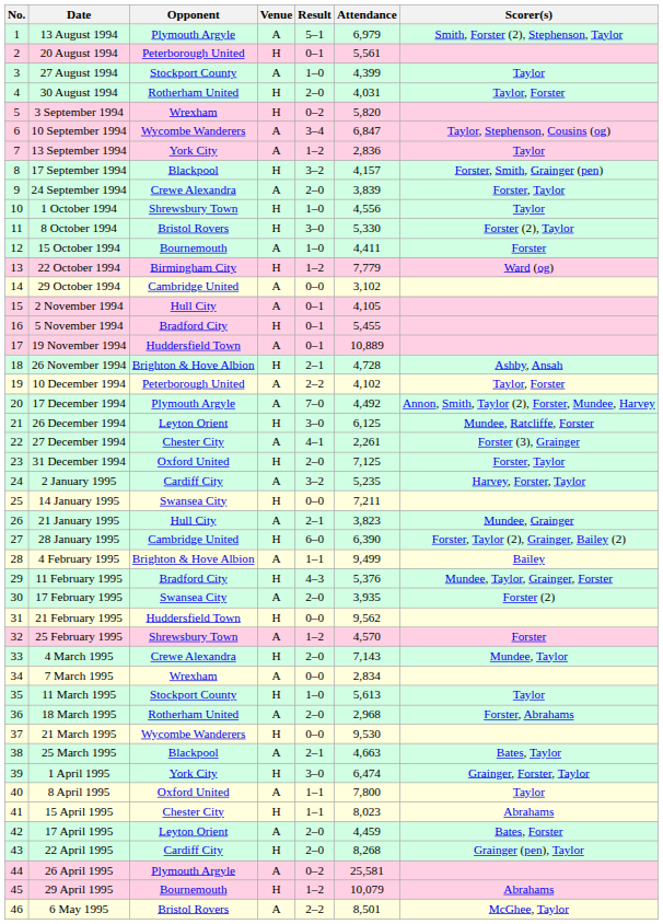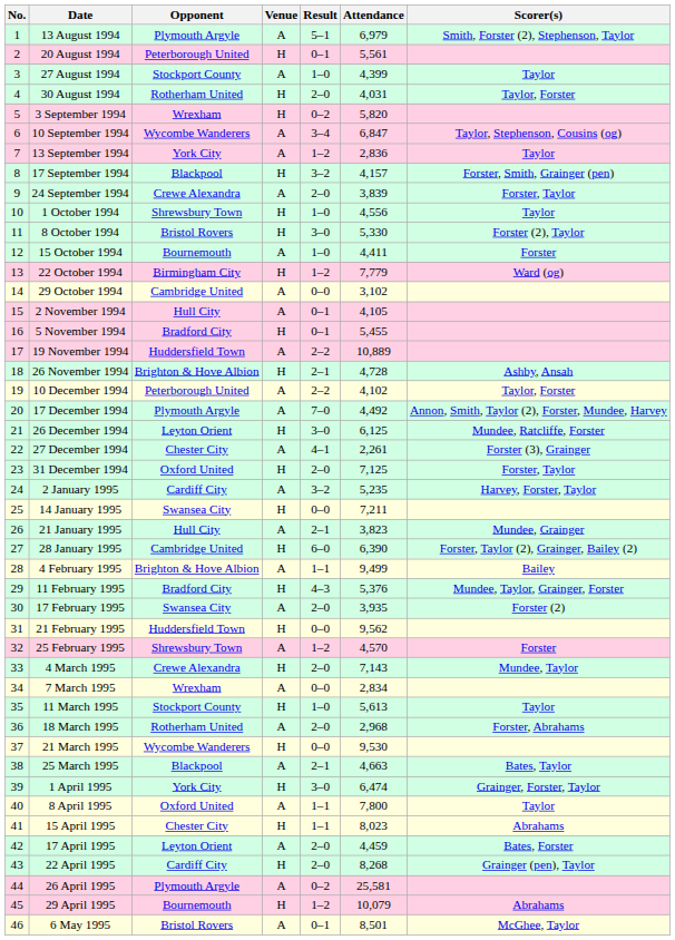19 November 1994 | Result: 0–1 -> 2–2
6 May 1995 | Result: 2–2 -> 0–1
